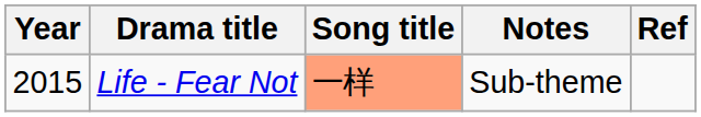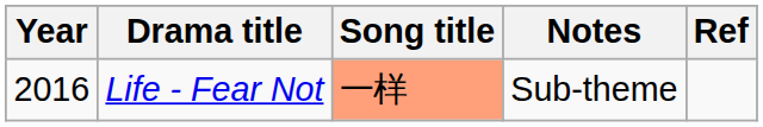Life - Fear Not | Year: 2015 -> 2016
